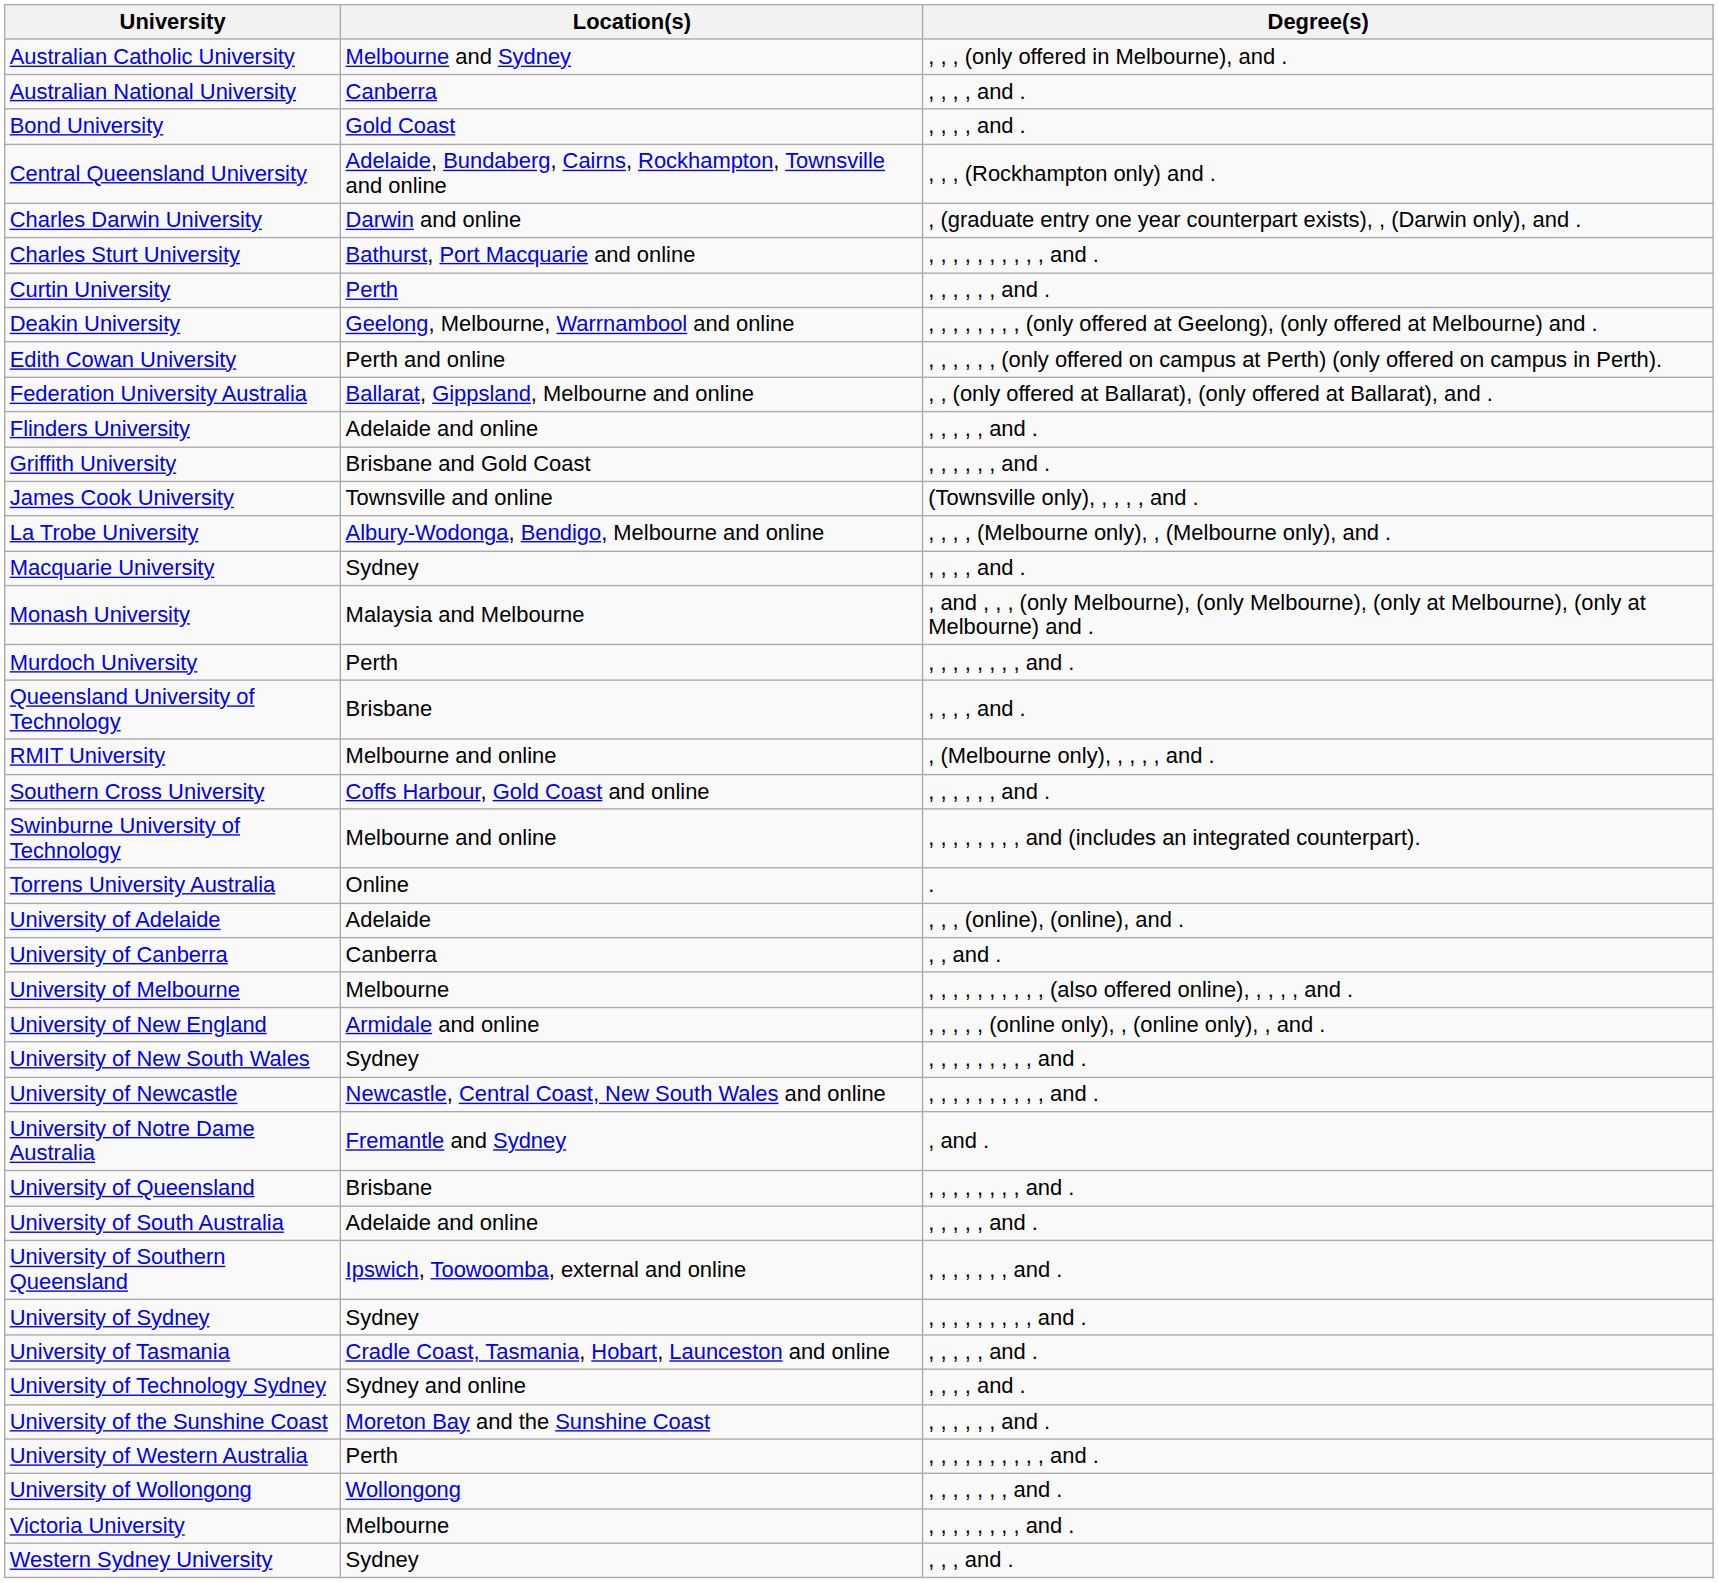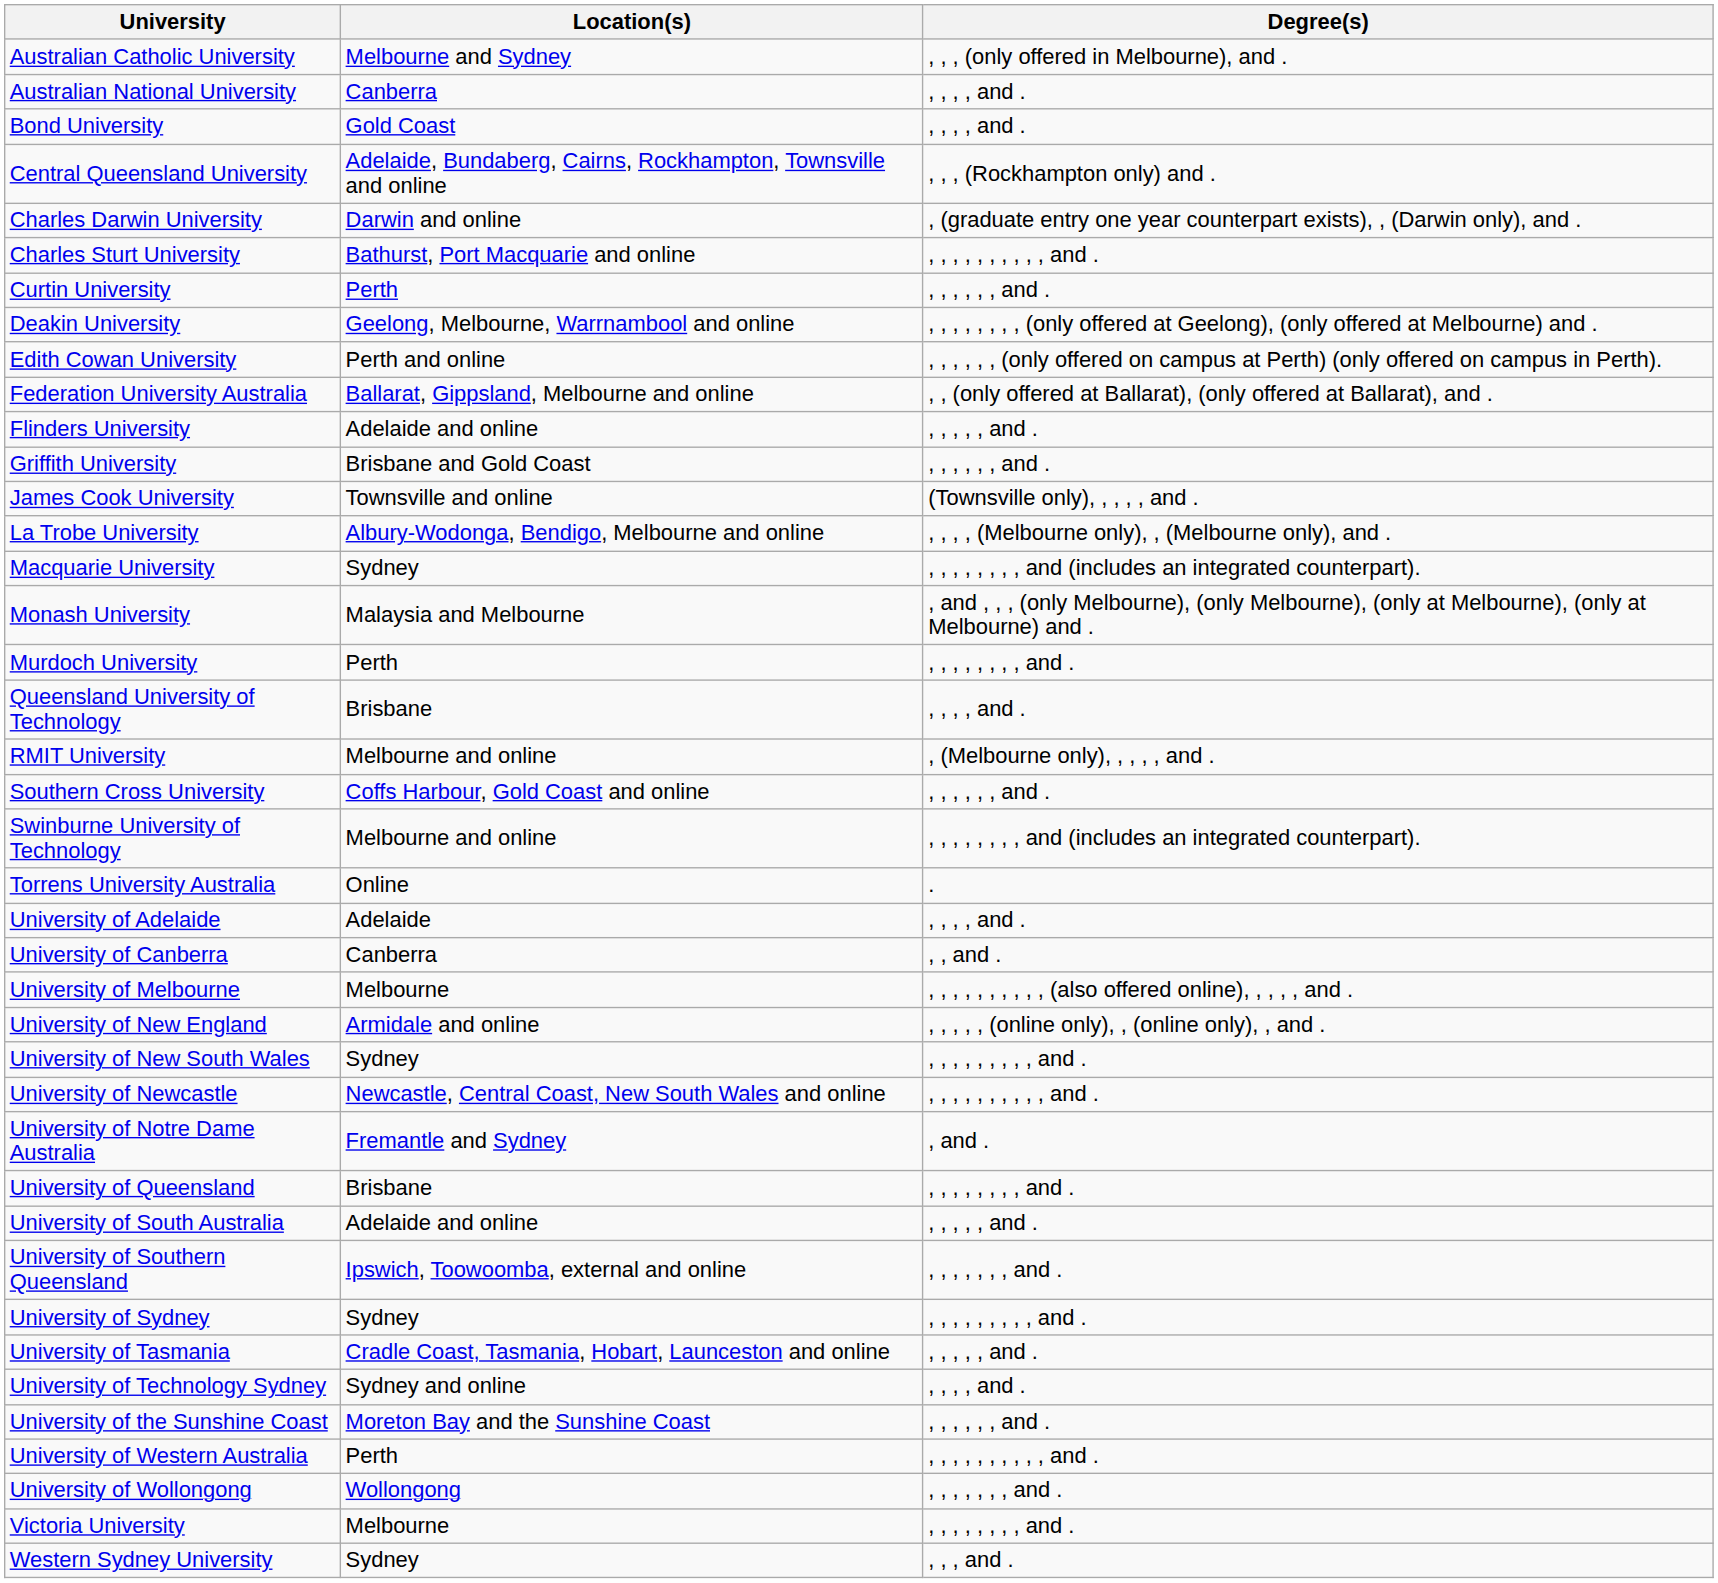Macquarie University | Degree(s): , , , , and . -> , , , , , , , , and (includes an integrated counterpart).
University of Adelaide | Degree(s): , , , (online), (online), and . -> , , , , and .
